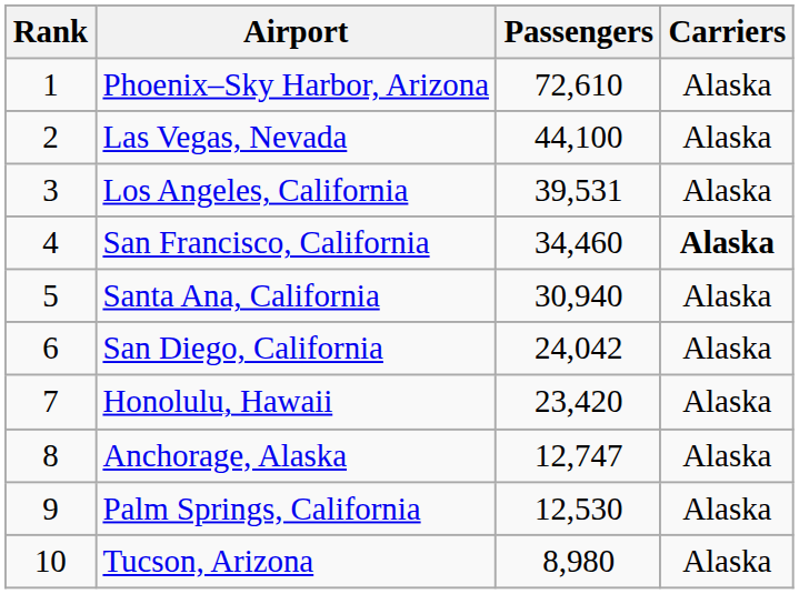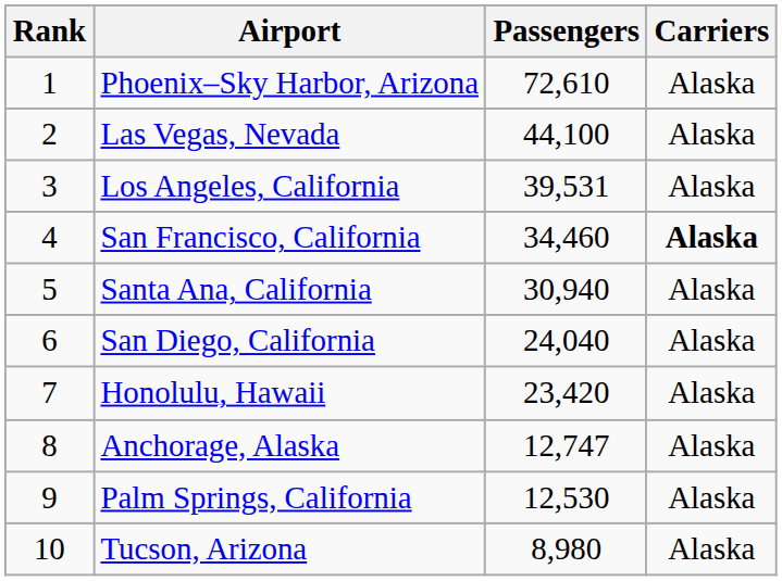San Diego, California | Passengers: 24,042 -> 24,040
